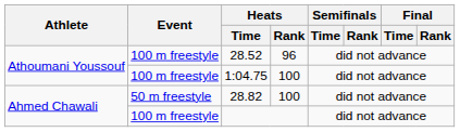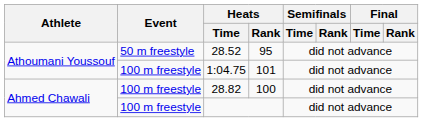28.52 | Event: 100 m freestyle -> 50 m freestyle
28.52 | Heats / Rank: 96 -> 95
1:04.75 | Heats / Rank: 100 -> 101
28.82 | Event: 50 m freestyle -> 100 m freestyle
